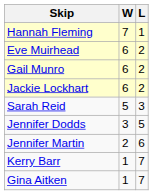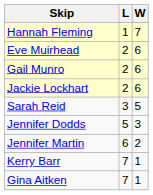columns swapped: W <-> L
